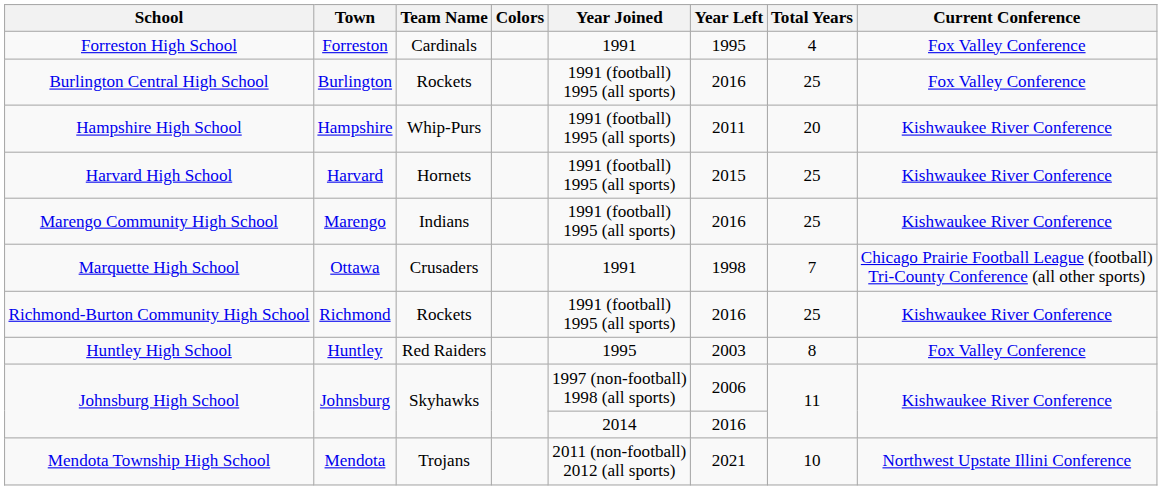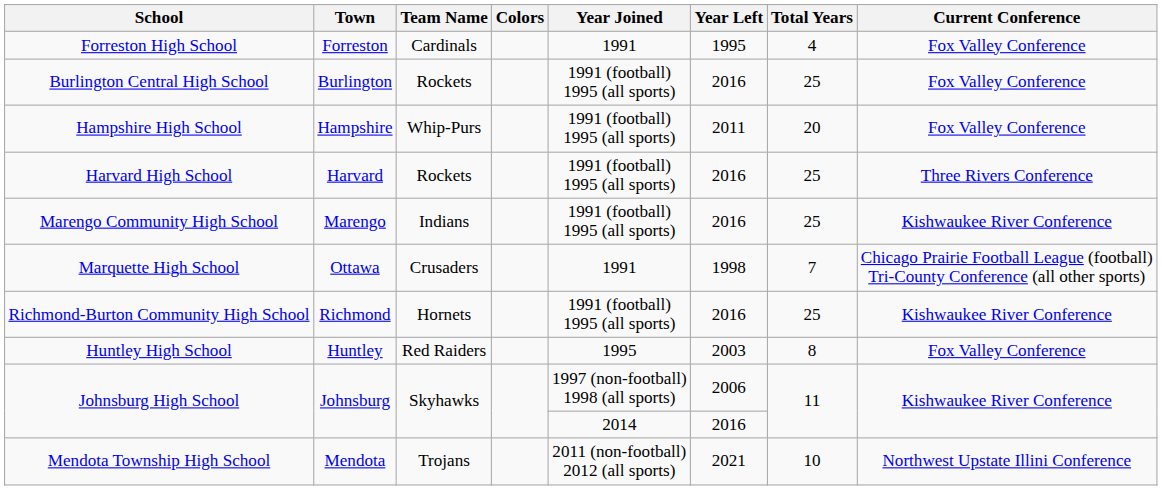Hampshire High School | Current Conference: Kishwaukee River Conference -> Fox Valley Conference
Harvard High School | Team Name: Hornets -> Rockets
Harvard High School | Year Left: 2015 -> 2016
Harvard High School | Current Conference: Kishwaukee River Conference -> Three Rivers Conference
Richmond-Burton Community High School | Team Name: Rockets -> Hornets
